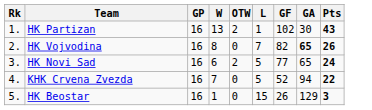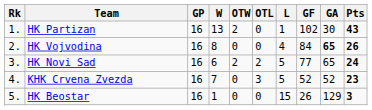+ column: OTL | 0 | 0 | 2 | 3 | 0
HK Vojvodina | L: 7 -> 4
HK Vojvodina | GF: 82 -> 84
KHK Crvena Zvezda | GA: 94 -> 52
KHK Crvena Zvezda | Pts: 22 -> 23
